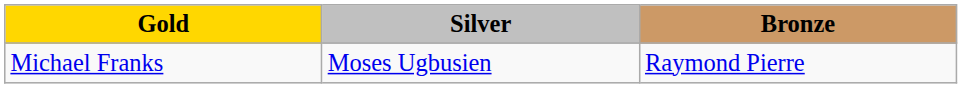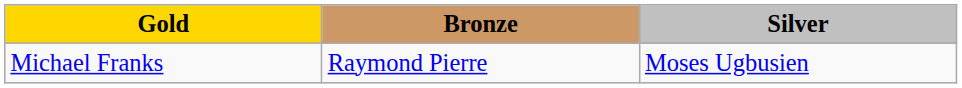columns swapped: Silver <-> Bronze
